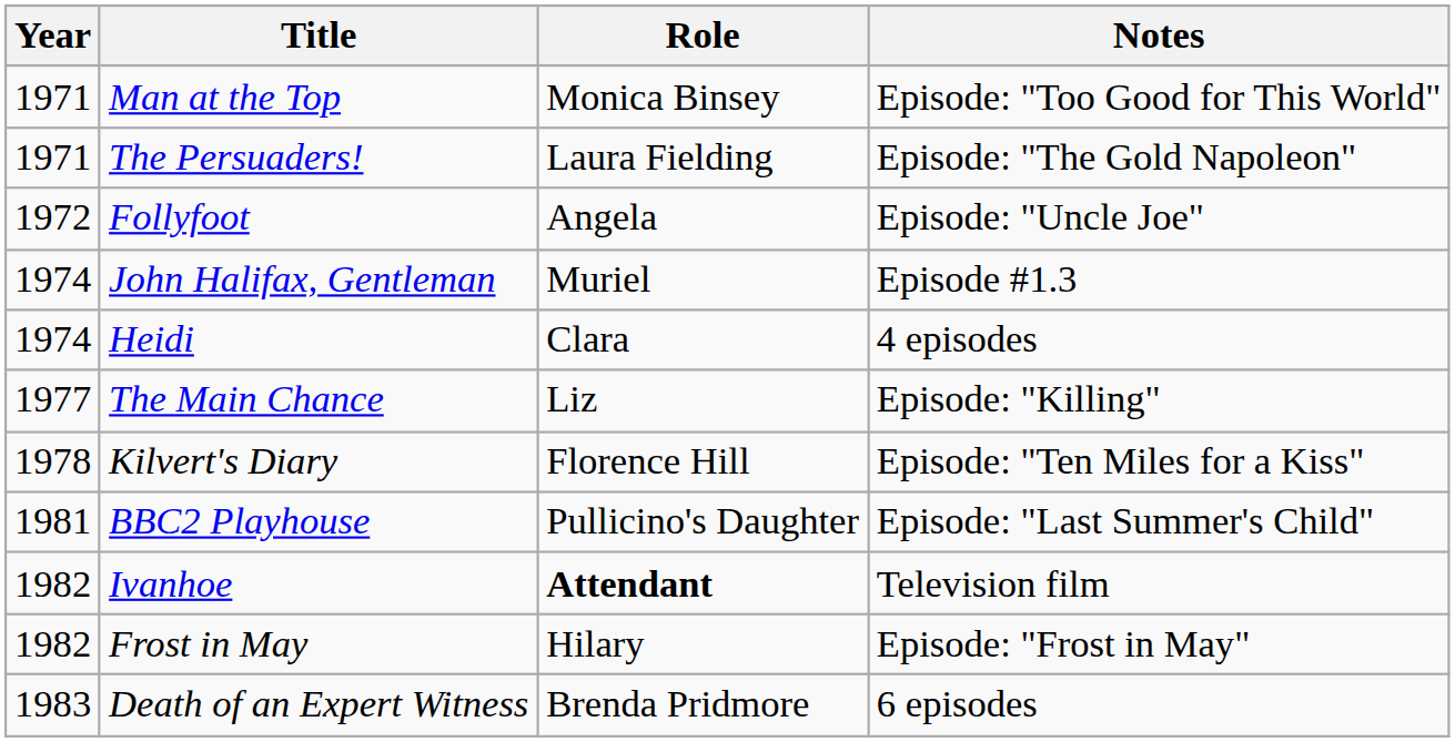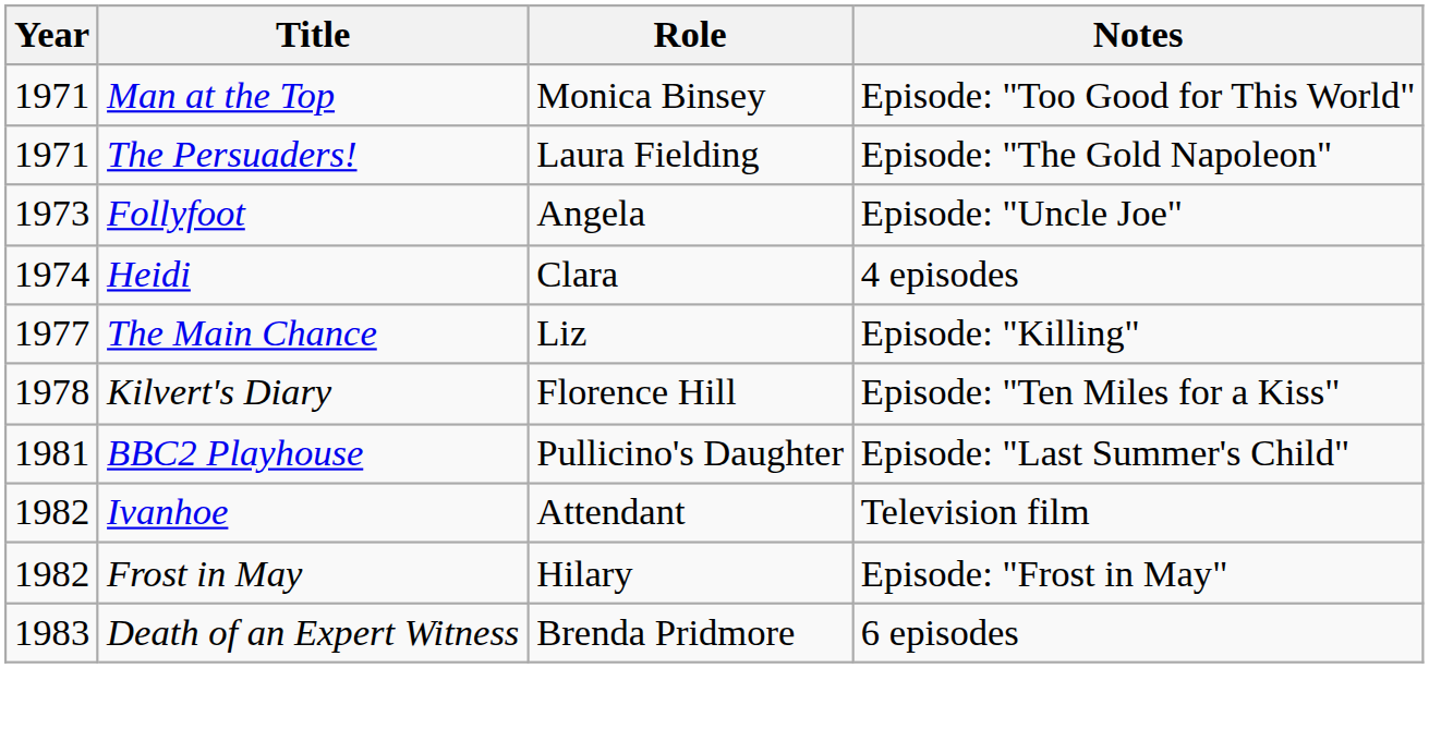Follyfoot | Year: 1972 -> 1973
- row: 1974 | John Halifax, Gentleman | Muriel | Episode #1.3
Ivanhoe | Role: bold -> normal
